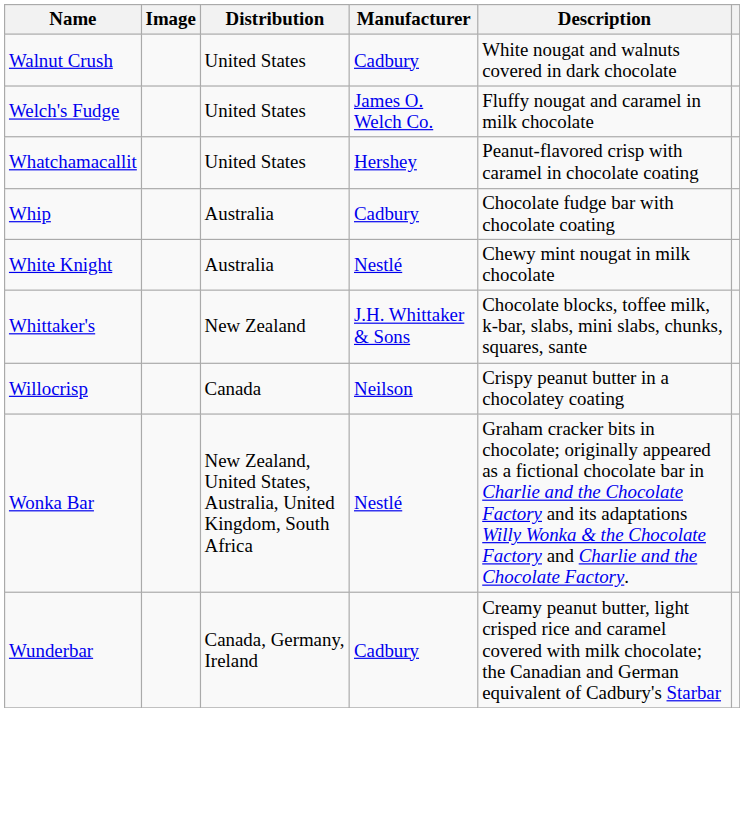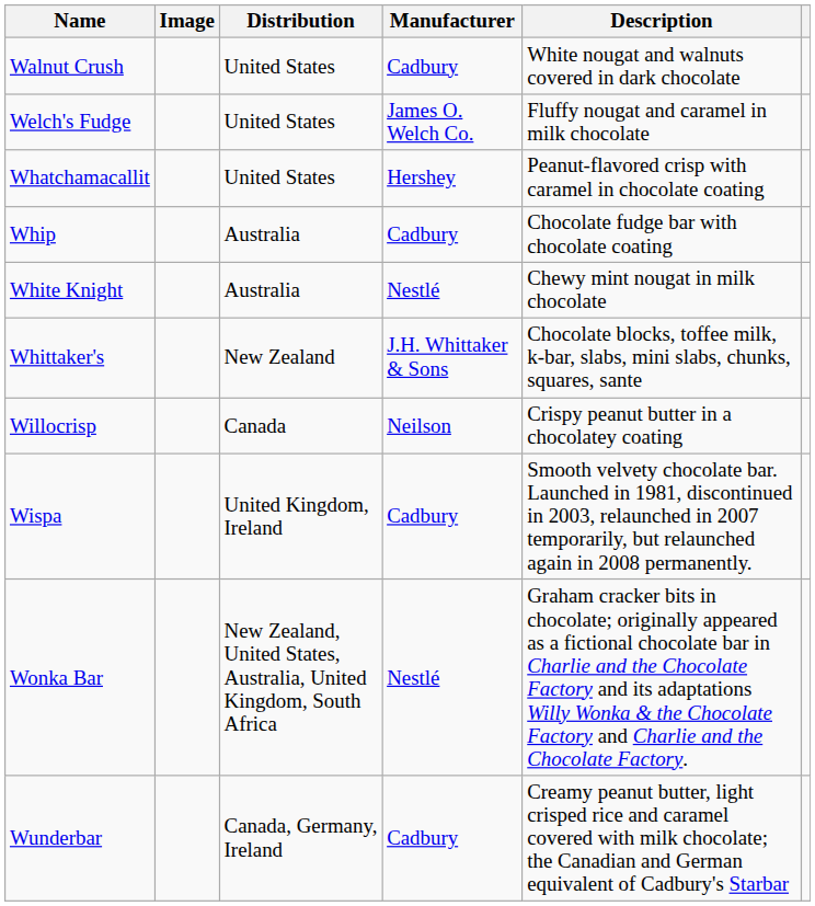+ row: Wispa | United Kingdom, Ireland | Cadbury | Smooth velvety chocolate bar. Launched in 1981, discontinued in 2003, relaunched in 2007 temporarily, but relaunched again in 2008 permanently.
